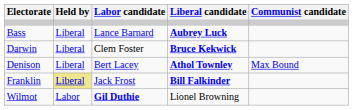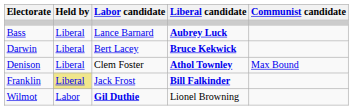Darwin | Labor candidate: Clem Foster -> Bert Lacey
Denison | Labor candidate: Bert Lacey -> Clem Foster
